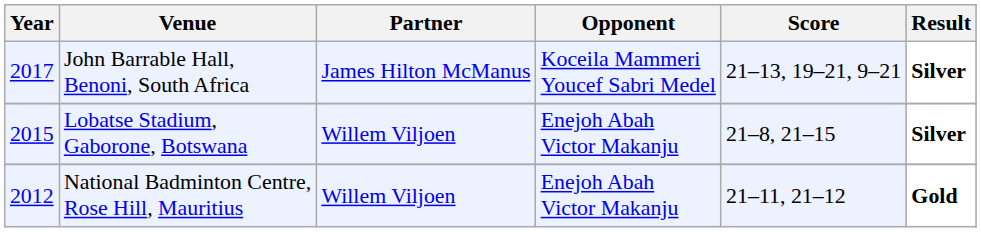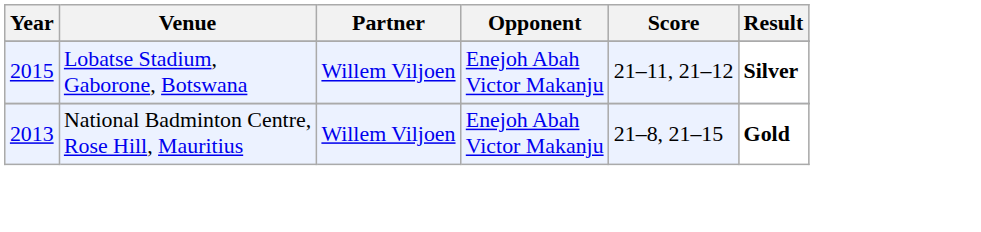- row: 2017 | John Barrable Hall, Benoni, South Africa | James Hilton McManus | Koceila Mammeri Youcef Sabri Medel | 21–13, 19–21, 9–21 | Silver
Lobatse Stadium, Gaborone, Botswana | Score: 21–8, 21–15 -> 21–11, 21–12
National Badminton Centre, Rose Hill, Mauritius | Year: 2012 -> 2013
National Badminton Centre, Rose Hill, Mauritius | Score: 21–11, 21–12 -> 21–8, 21–15
